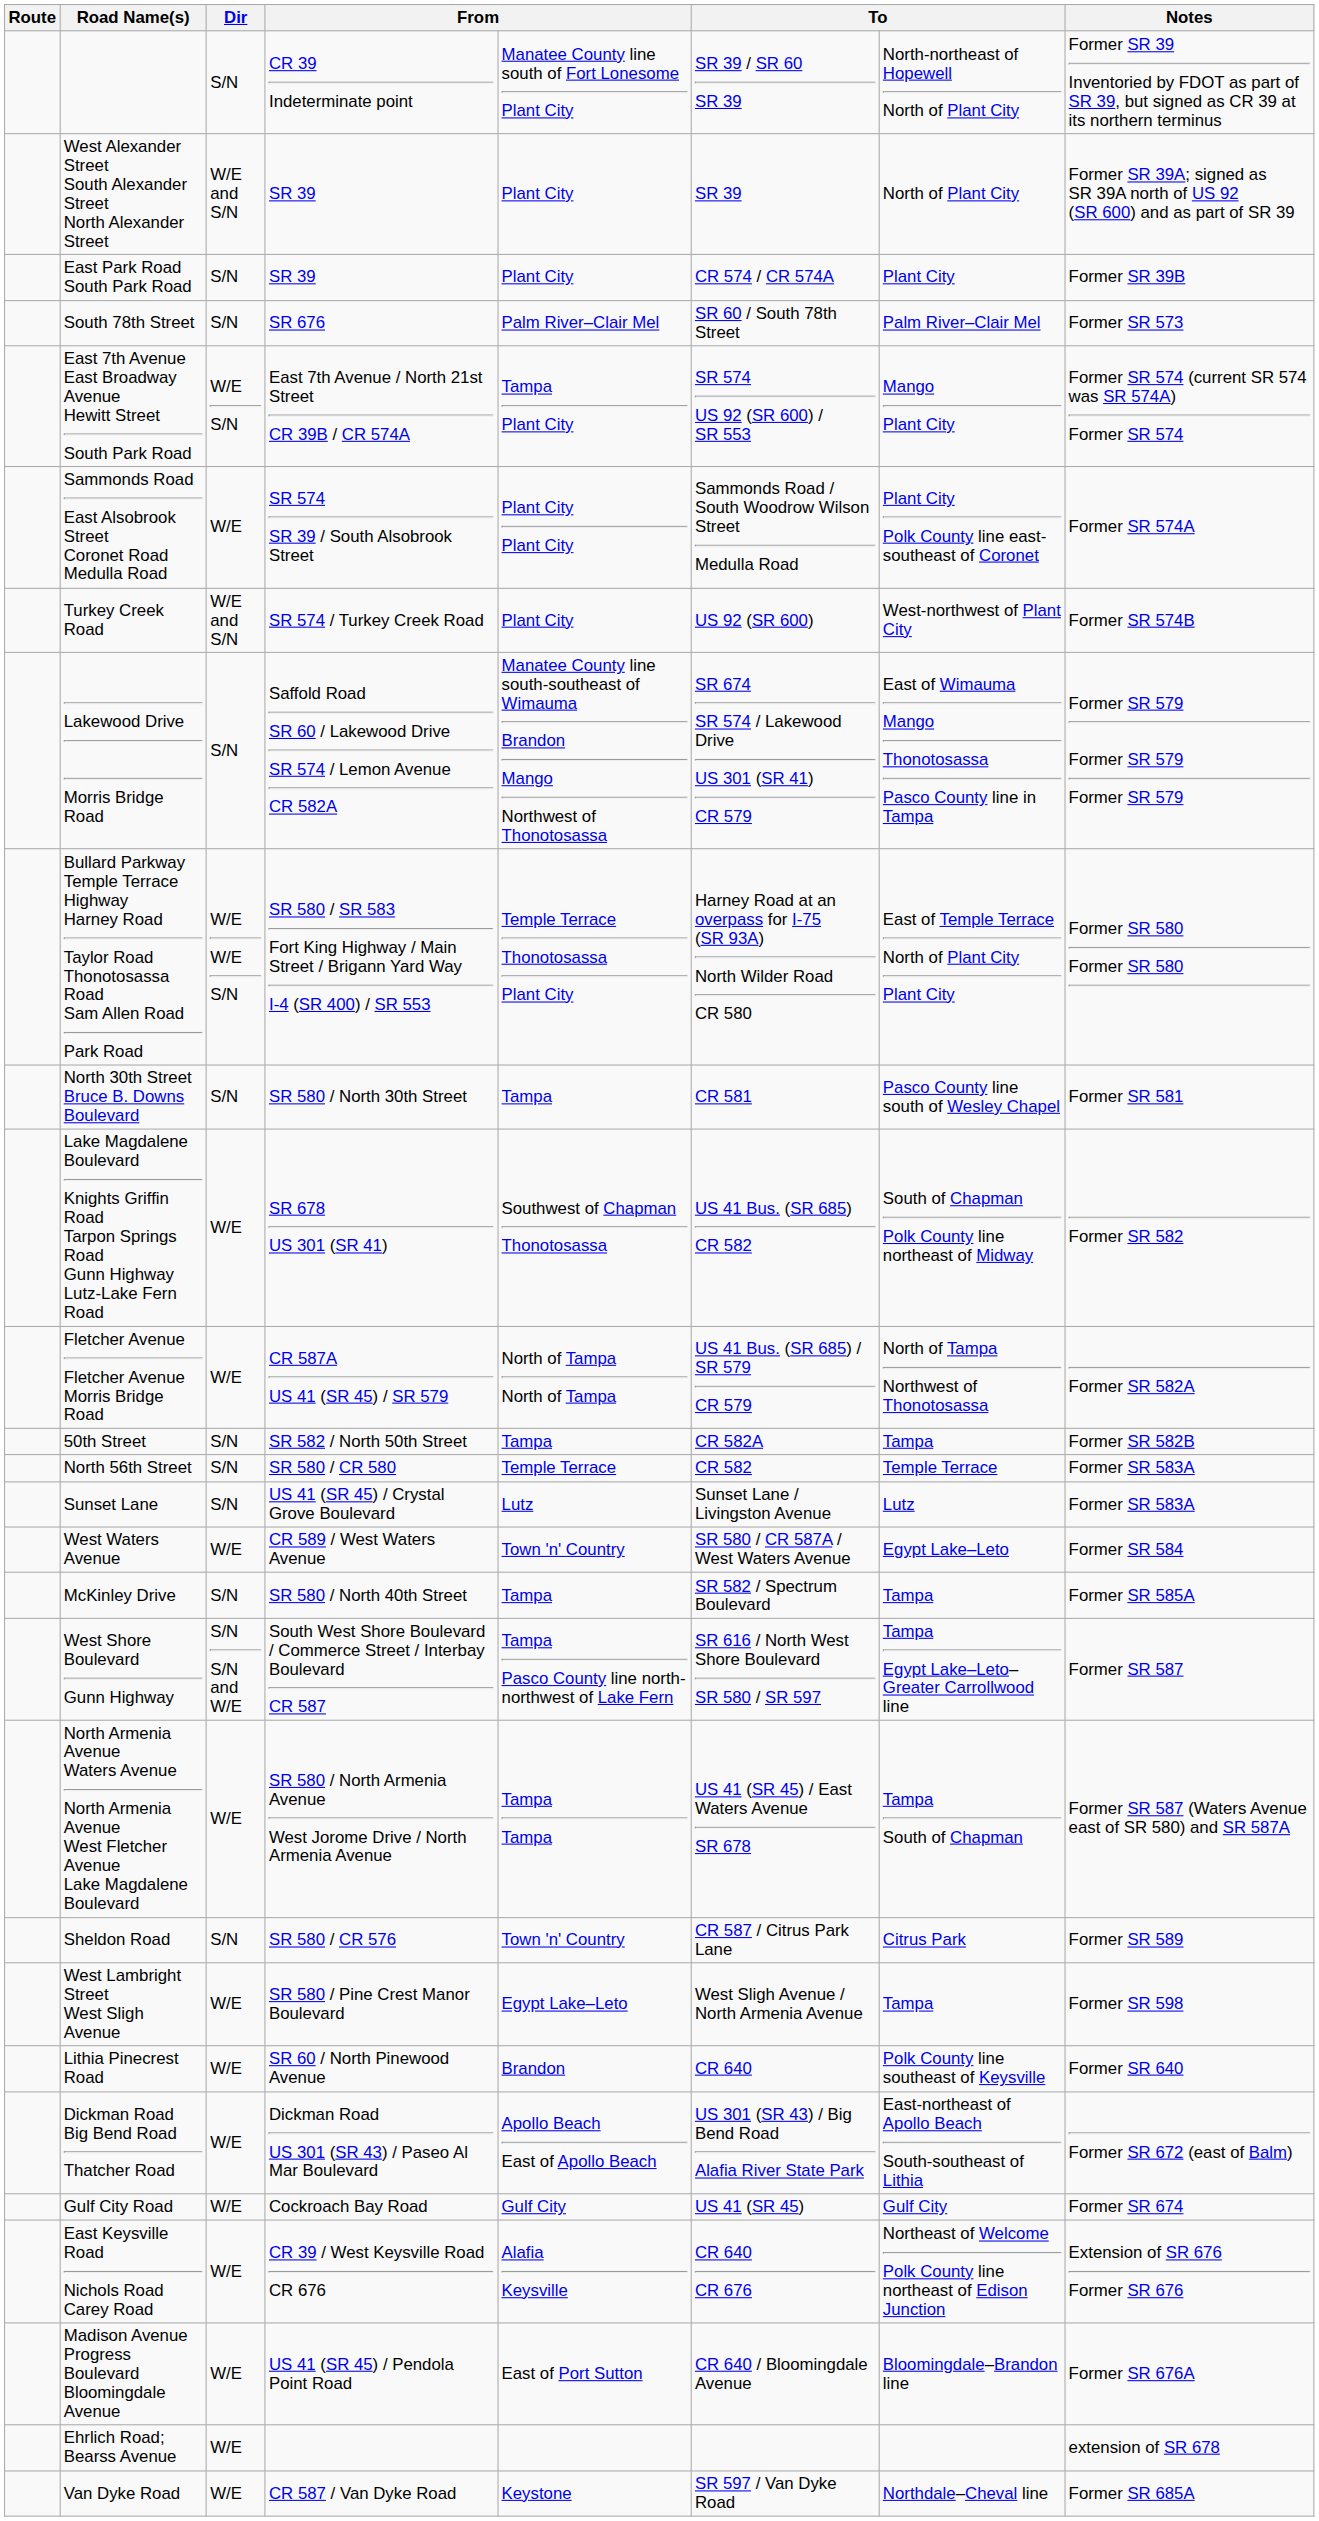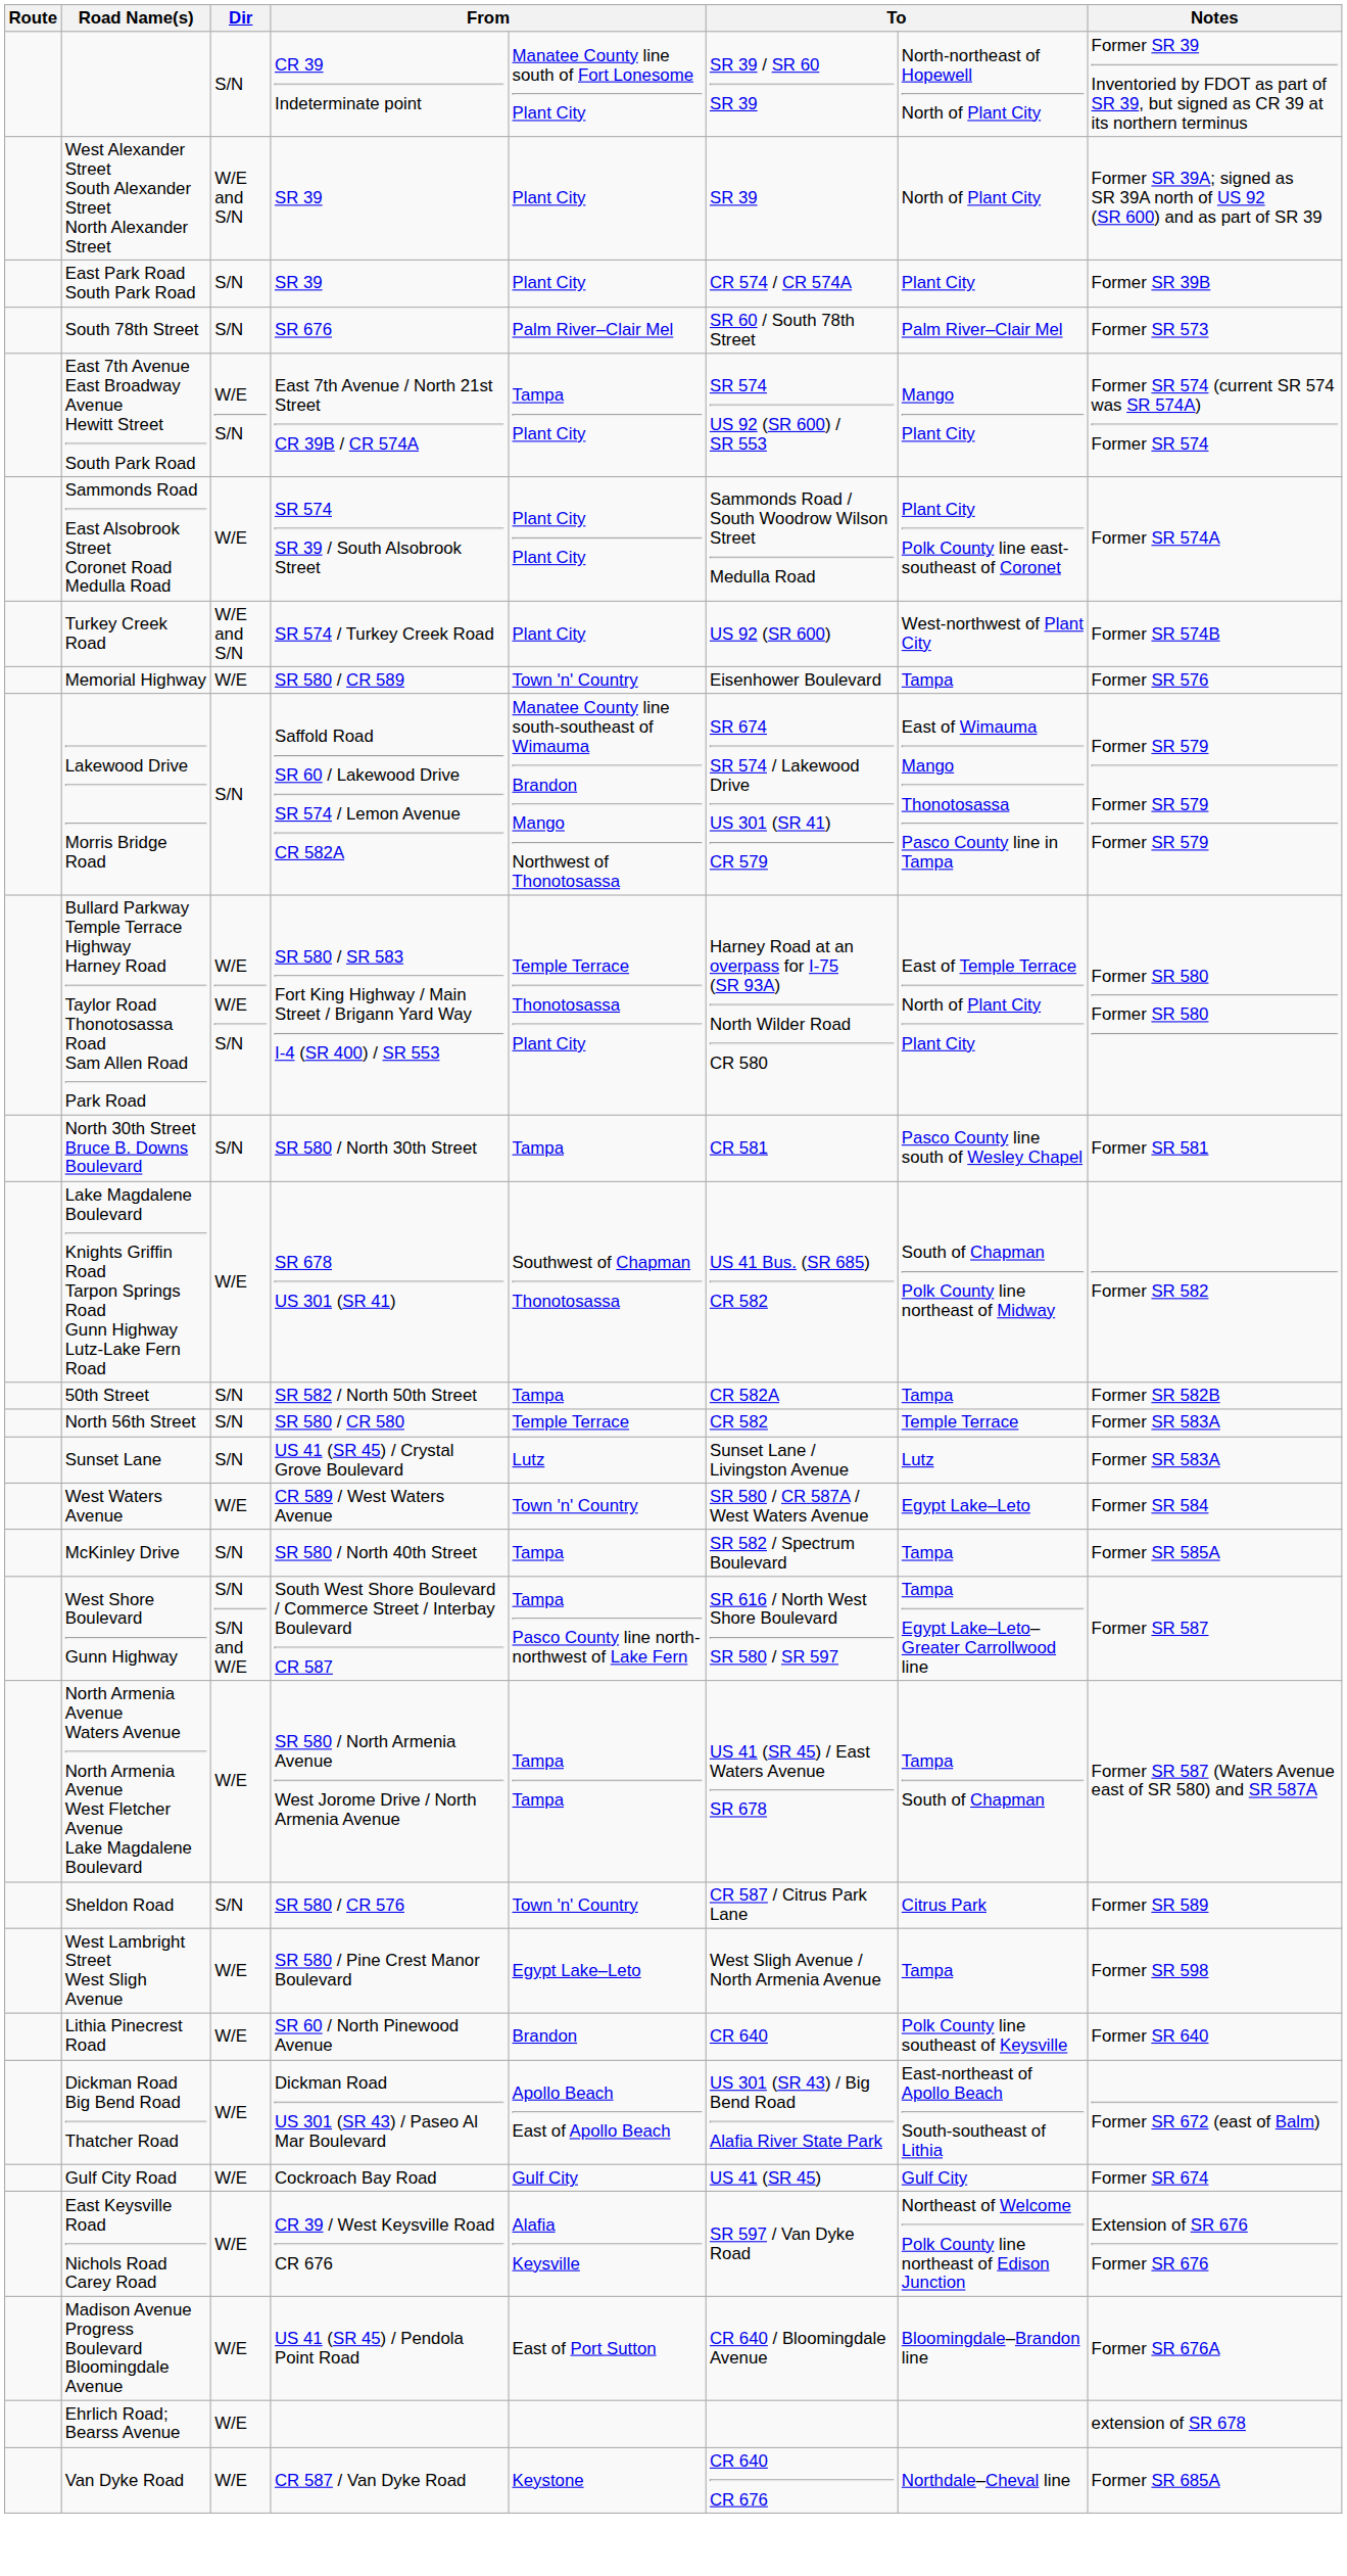+ row: Memorial Highway | W/E | SR 580 / CR 589 | Town 'n' Country | Eisenhower Boulevard | Tampa | Former SR 576
- row: Fletcher Avenue Fletcher Avenue Morris Bridge Road | W/E | CR 587A US 41 (SR 45) / SR 579 | North of Tampa North of Tampa | US 41 Bus. (SR 685) / SR 579 CR 579 | North of Tampa Northwest of Thonotosassa | Former SR 582A
East Keysville Road Nichols Road Carey Road | column 6: CR 640 CR 676 -> SR 597 / Van Dyke Road
Van Dyke Road | column 6: SR 597 / Van Dyke Road -> CR 640 CR 676
